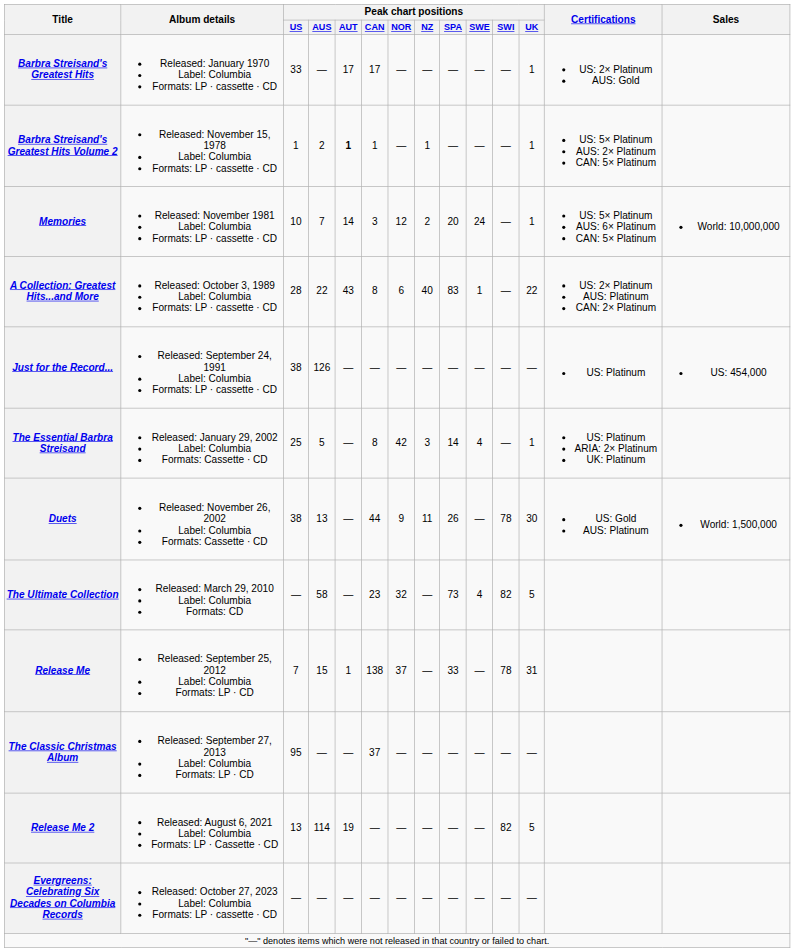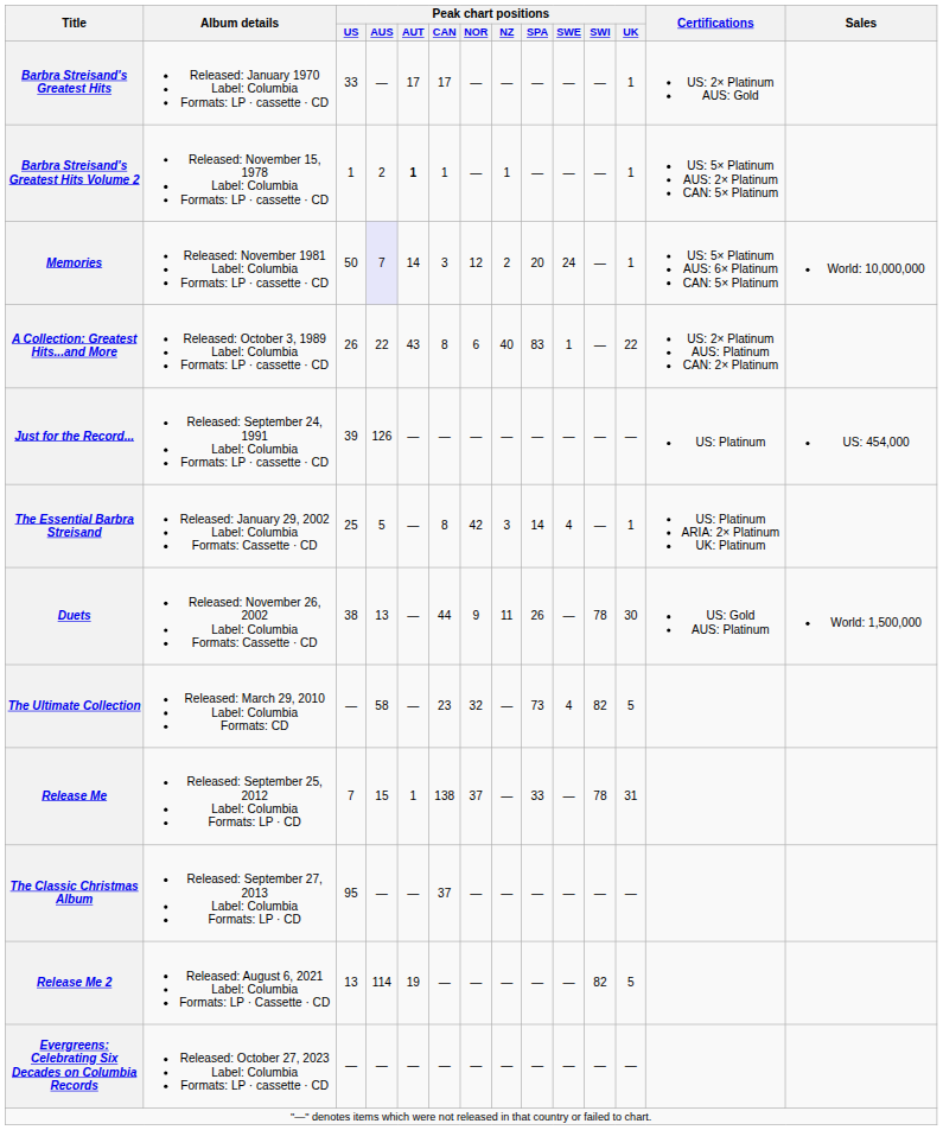Memories | Peak chart positions / US: 10 -> 50
Memories | Peak chart positions / AUS: no background -> lavender background
A Collection: Greatest Hits...and More | Peak chart positions / US: 28 -> 26
Just for the Record... | Peak chart positions / US: 38 -> 39
